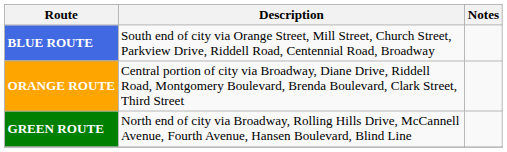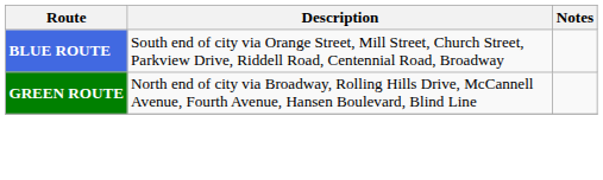- row: ORANGE ROUTE | Central portion of city via Broadway, Diane Drive, Riddell Road, Montgomery Boulevard, Brenda Boulevard, Clark Street, Third Street
